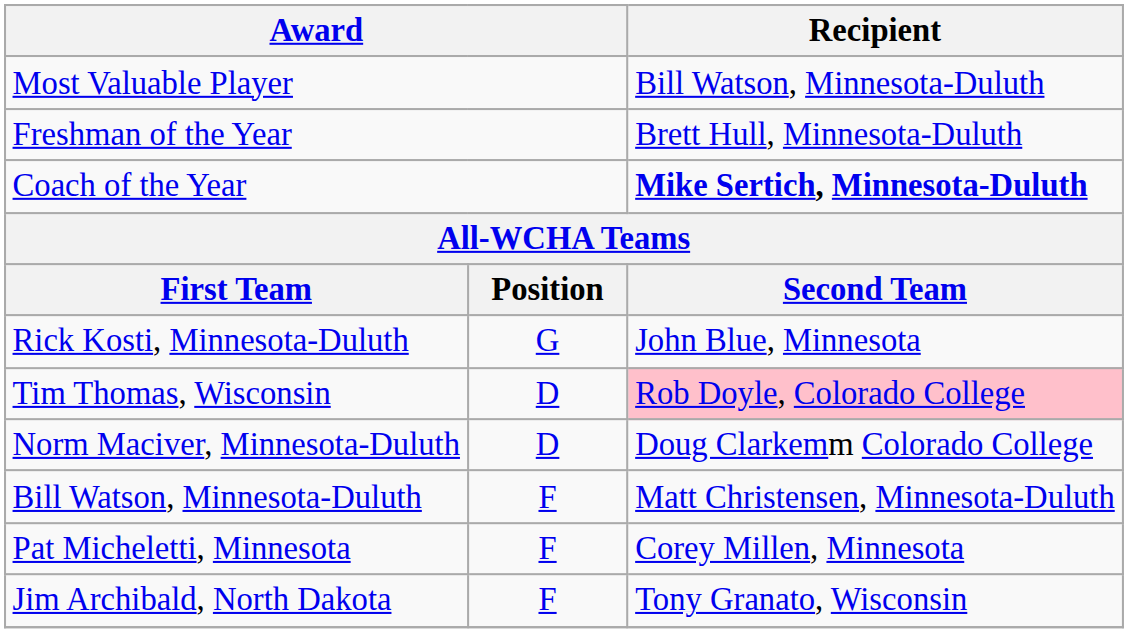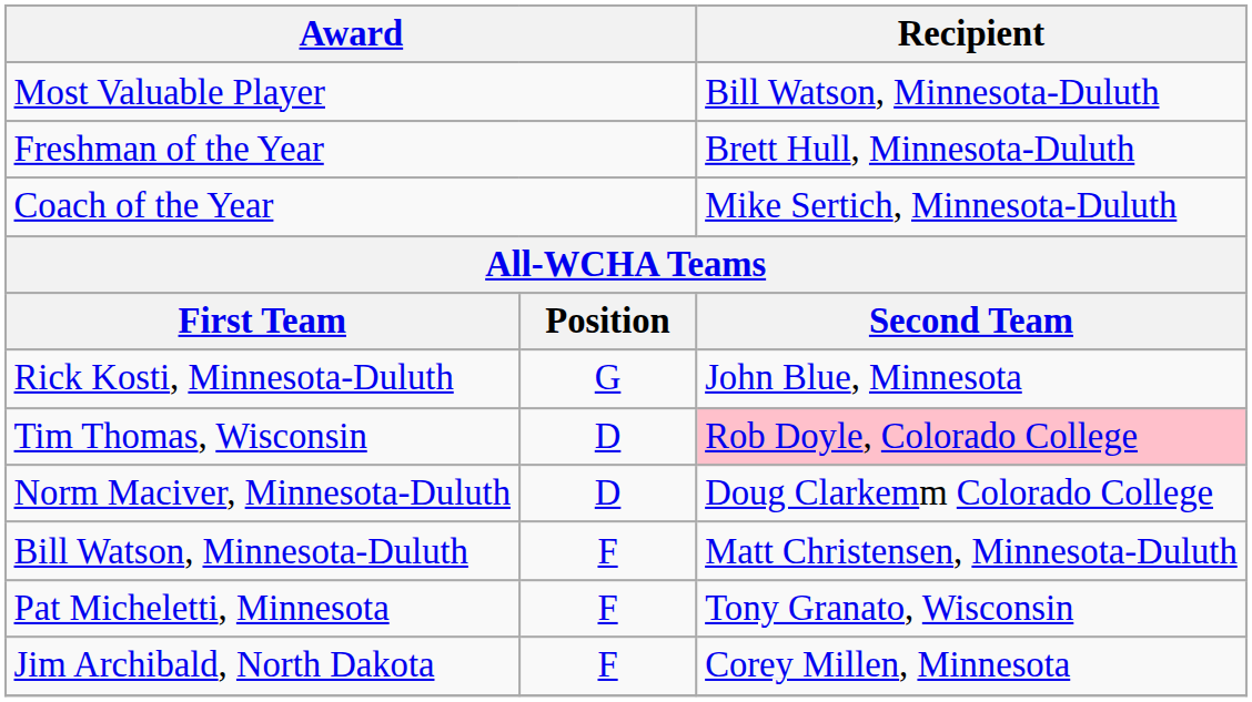Coach of the Year | Recipient: bold -> normal
Pat Micheletti, Minnesota | Recipient: Corey Millen, Minnesota -> Tony Granato, Wisconsin
Jim Archibald, North Dakota | Recipient: Tony Granato, Wisconsin -> Corey Millen, Minnesota
